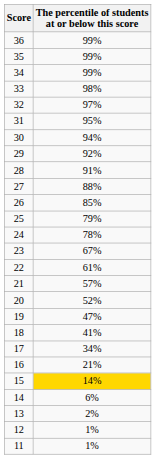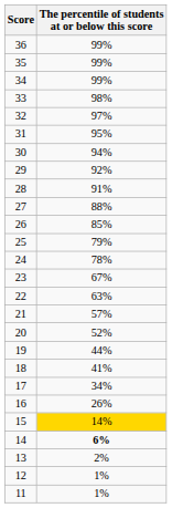22 | The percentile of students at or below this score: 61% -> 63%
19 | The percentile of students at or below this score: 47% -> 44%
16 | The percentile of students at or below this score: 21% -> 26%
14 | The percentile of students at or below this score: normal -> bold
